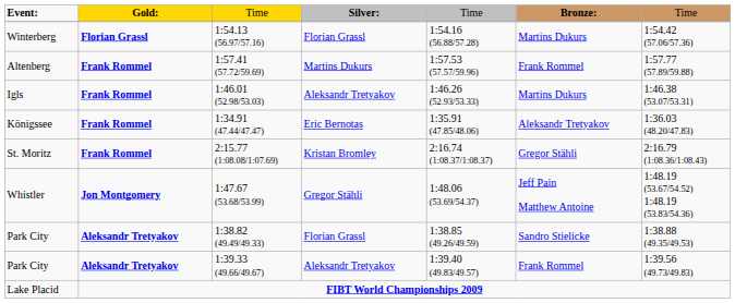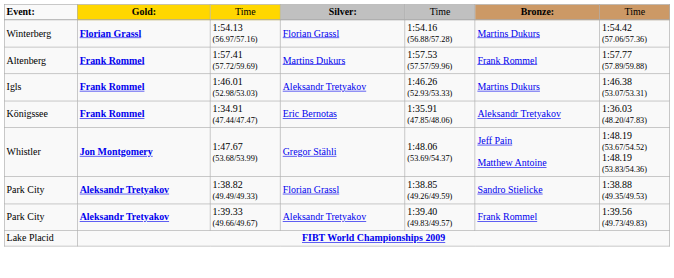- row: St. Moritz | Frank Rommel | 2:15.77 (1:08.08/1:07.69) | Kristan Bromley | 2:16.74 (1:08.37/1:08.37) | Gregor Stähli | 2:16.79 (1:08.36/1:08.43)
